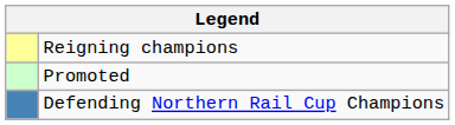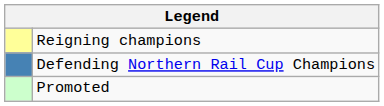rows swapped: Defending Northern Rail Cup Champions <-> Promoted
